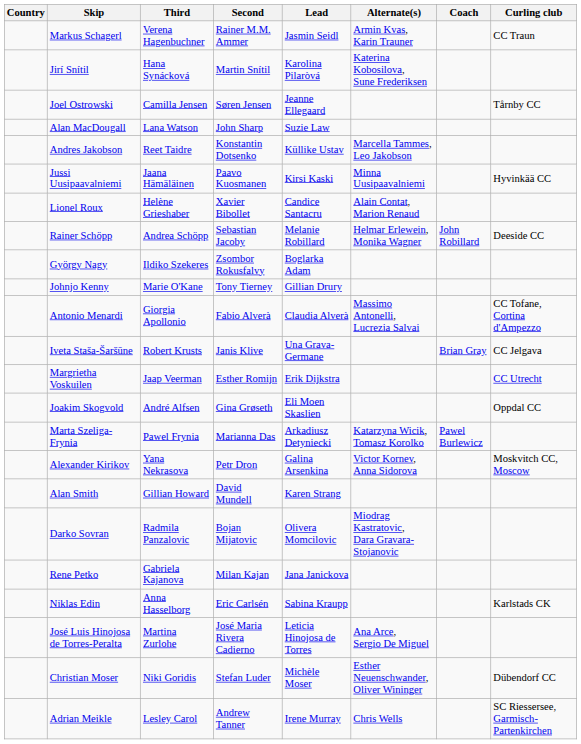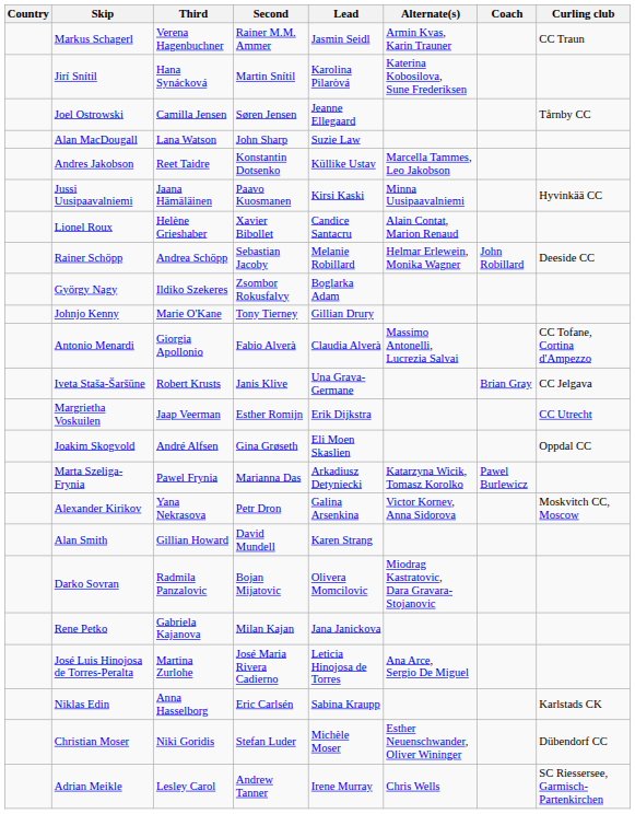rows swapped: José Luis Hinojosa de Torres-Peralta <-> Niklas Edin
